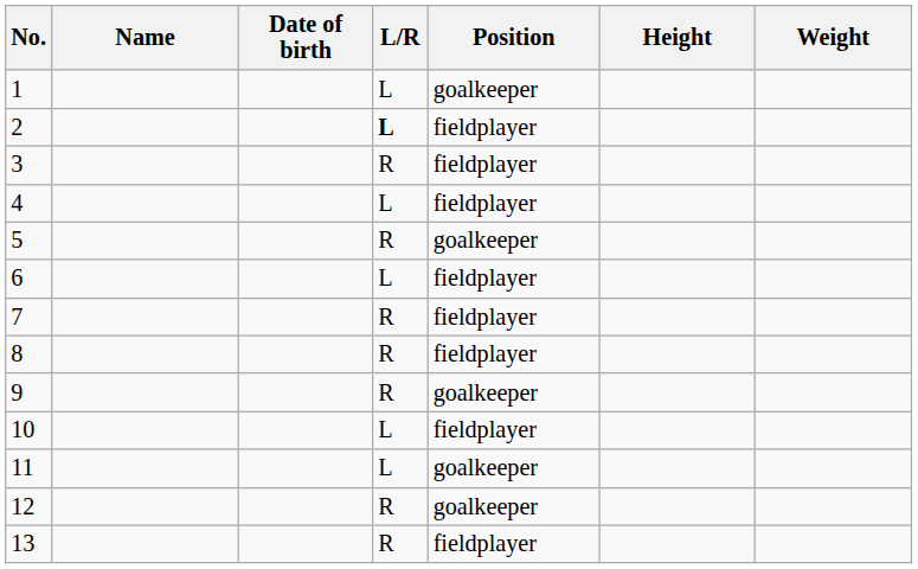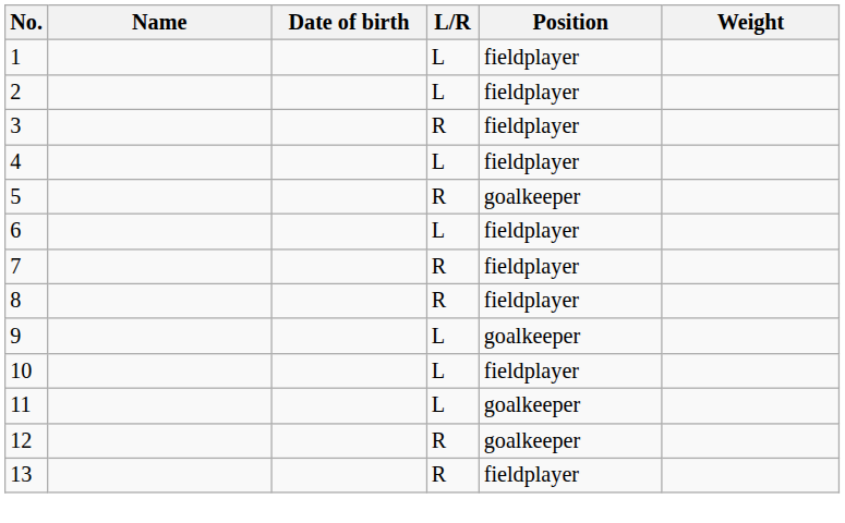- column: Height
1 | Position: goalkeeper -> fieldplayer
2 | L/R: bold -> normal
9 | L/R: R -> L
